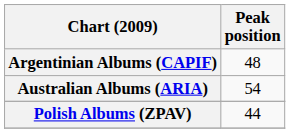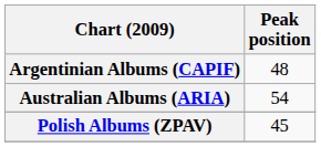Polish Albums (ZPAV) | Peak position: 44 -> 45
